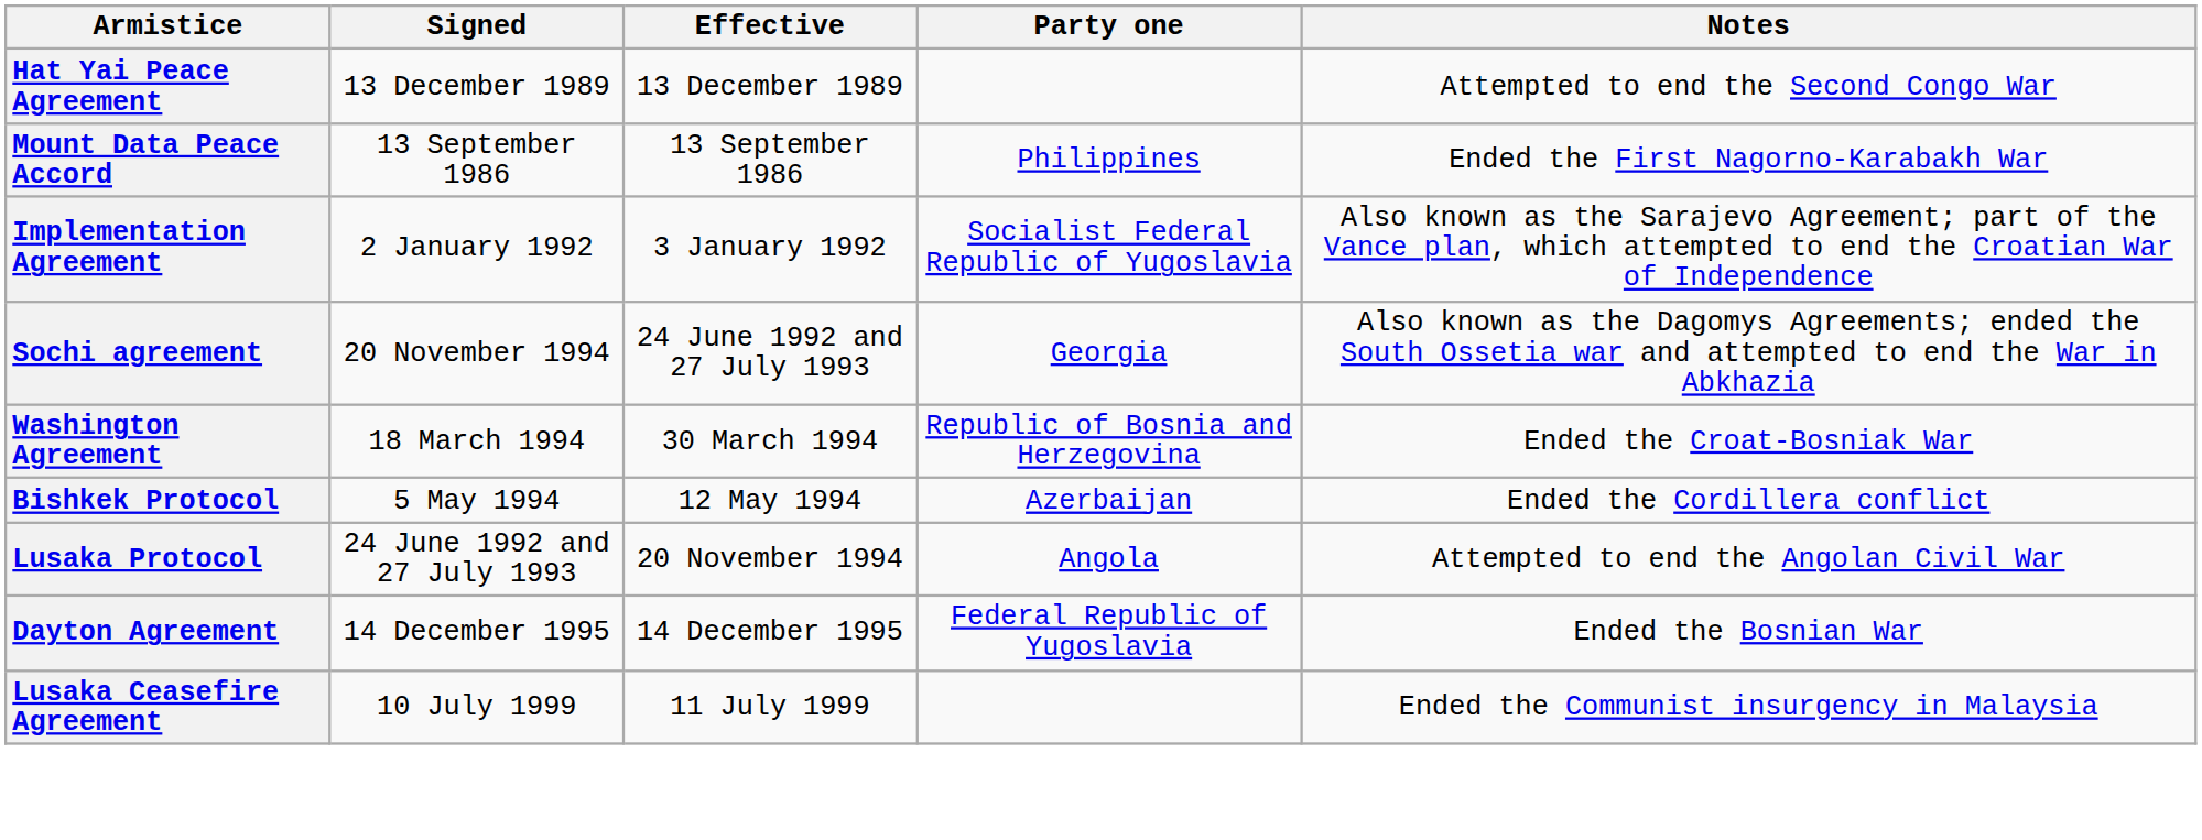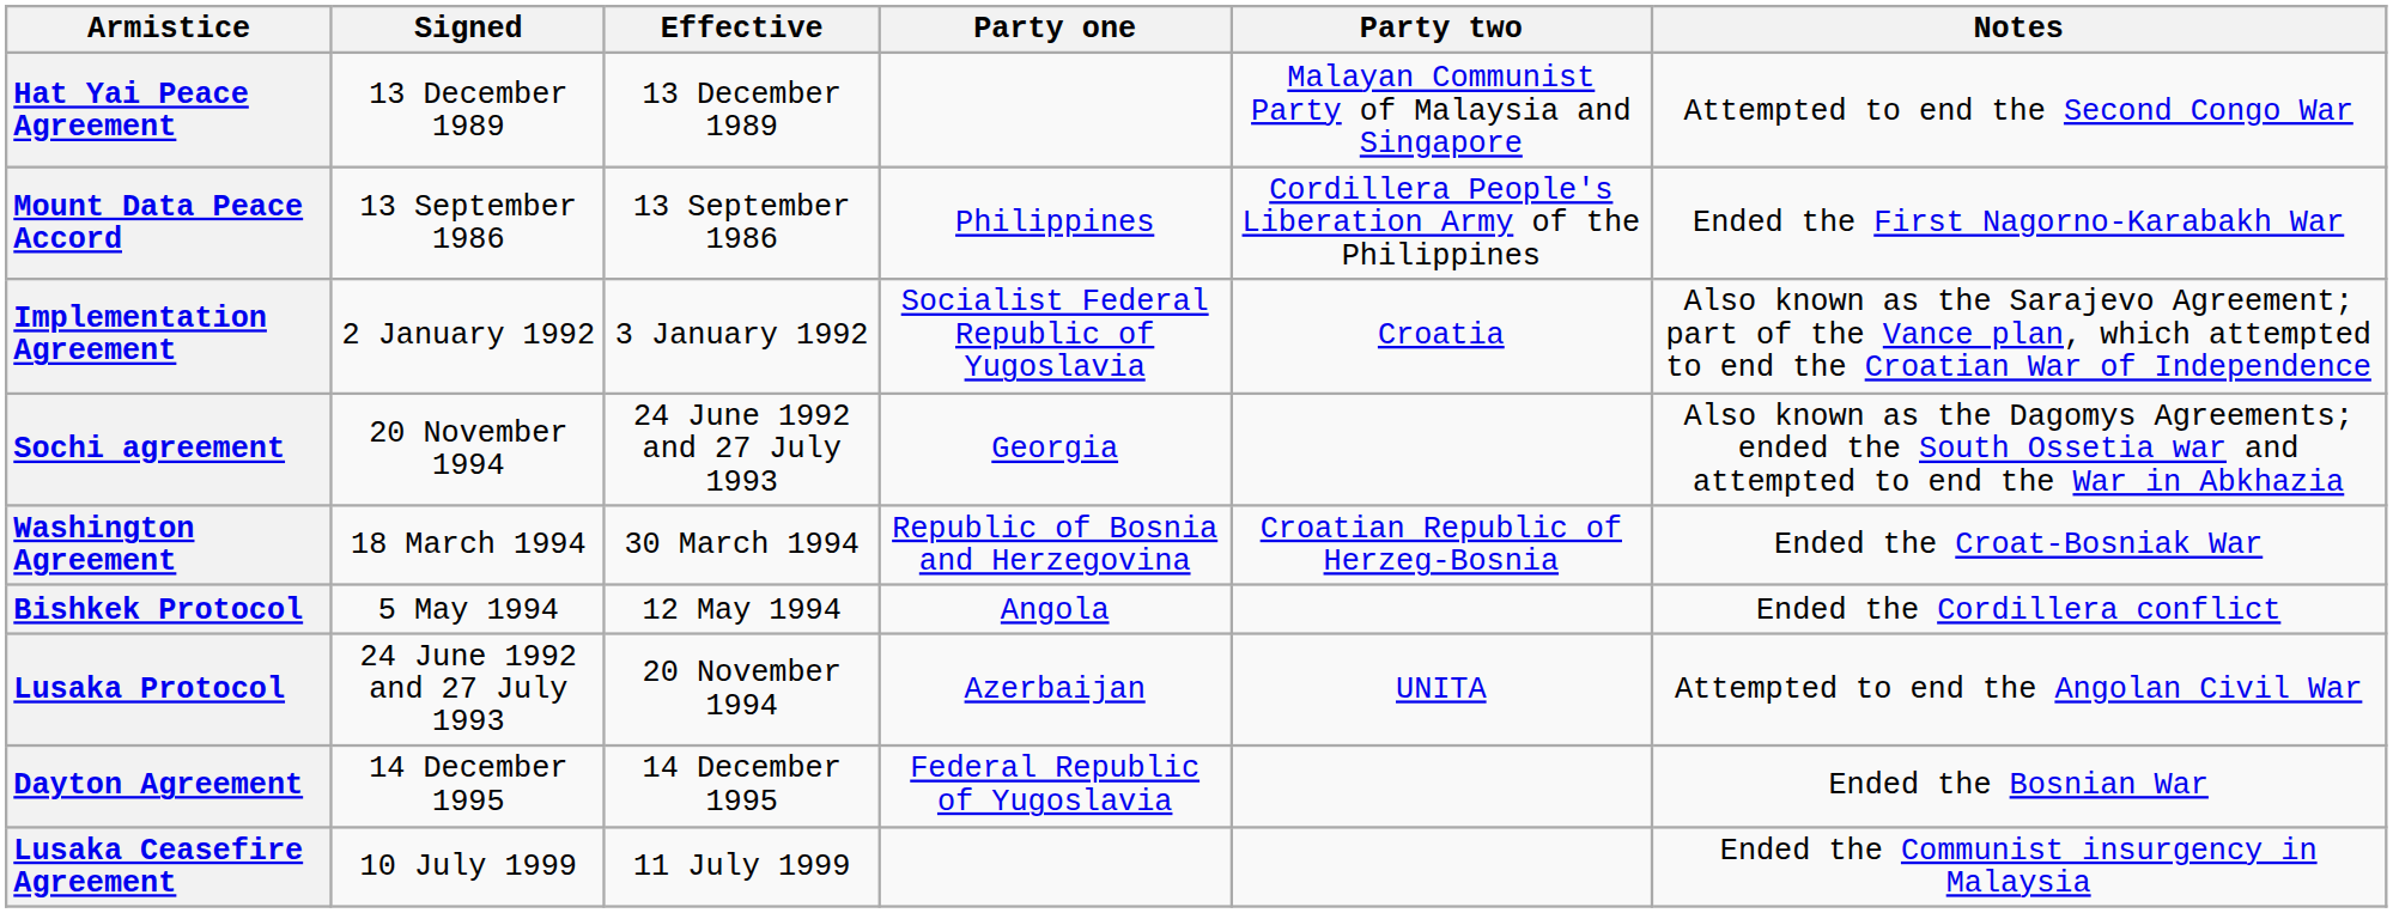+ column: Party two | Malayan Communist Party of Malaysia and Singapore | Cordillera People's Liberation Army of the Philippines | Croatia | Croatian Republic of Herzeg-Bosnia | UNITA
Bishkek Protocol | Party one: Azerbaijan -> Angola
Lusaka Protocol | Party one: Angola -> Azerbaijan
